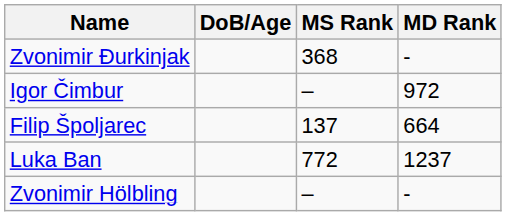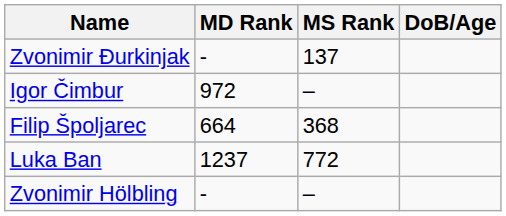columns swapped: DoB/Age <-> MD Rank
Zvonimir Đurkinjak | MS Rank: 368 -> 137
Filip Špoljarec | MS Rank: 137 -> 368
